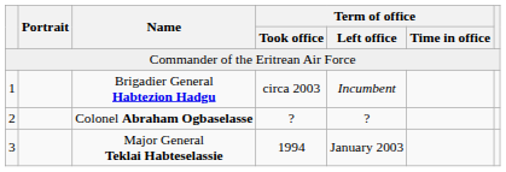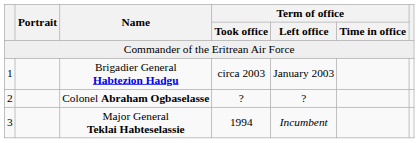Brigadier General Habtezion Hadgu | Term of office / Left office: Incumbent -> January 2003
Major General Teklai Habteselassie | Term of office / Left office: January 2003 -> Incumbent
